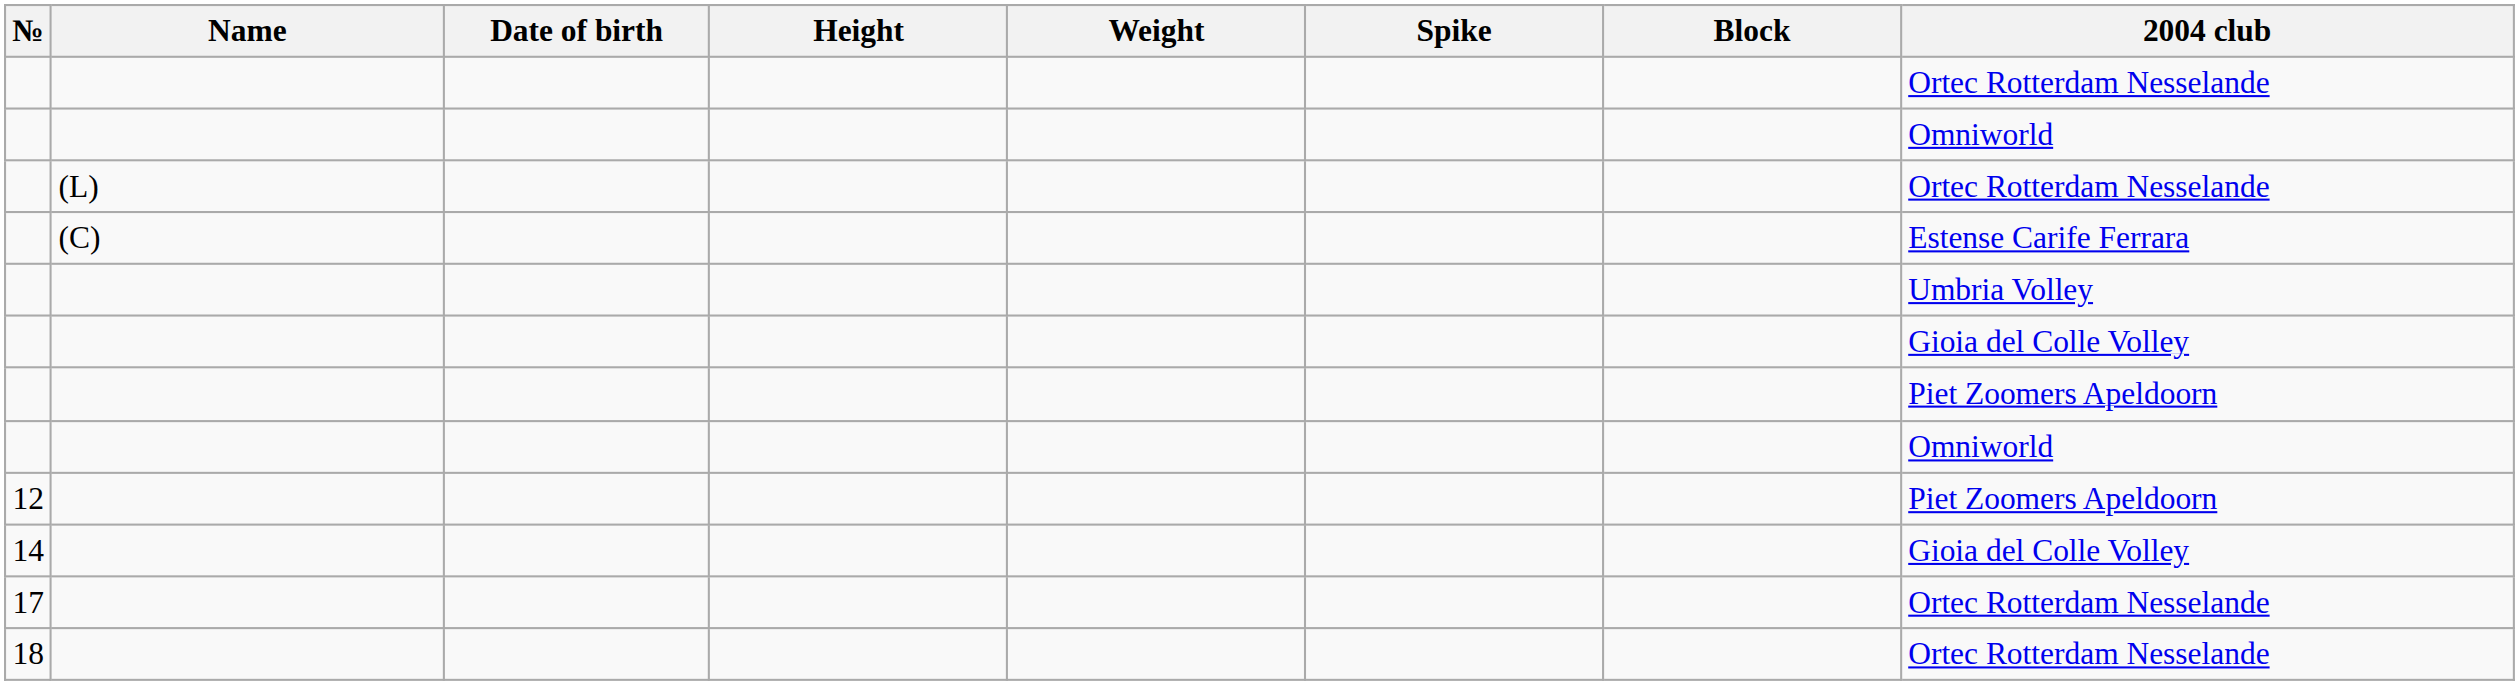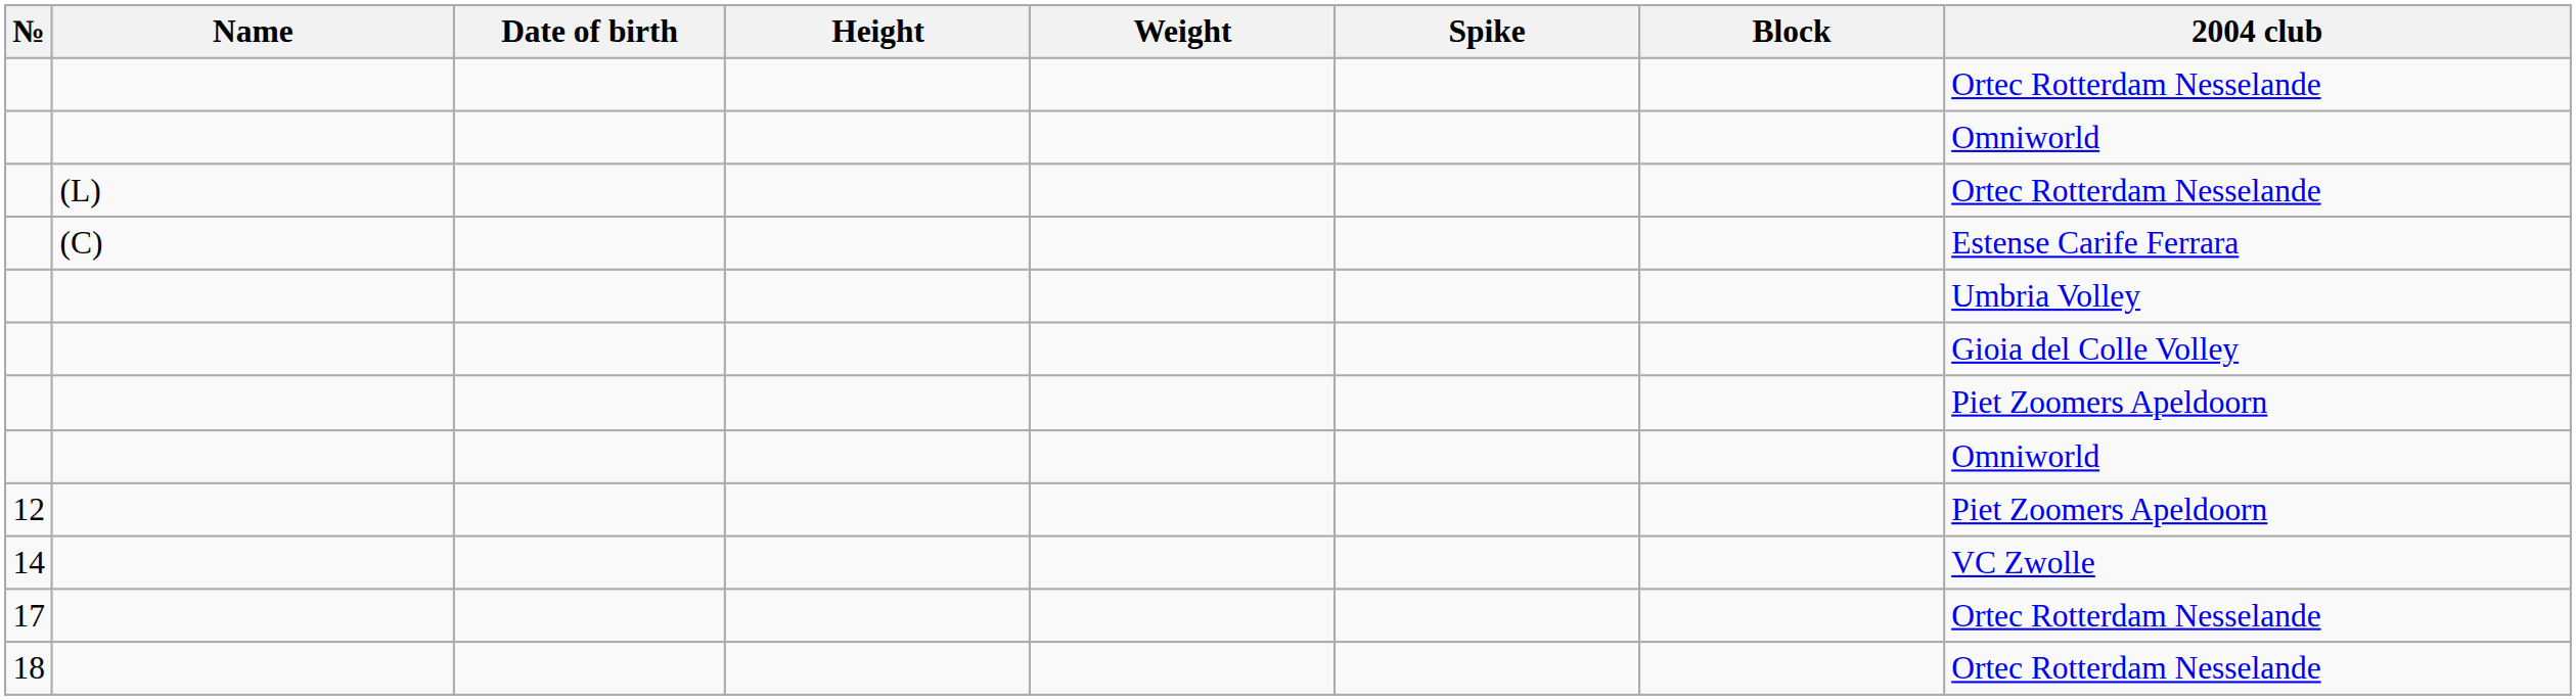14 | 2004 club: Gioia del Colle Volley -> VC Zwolle
